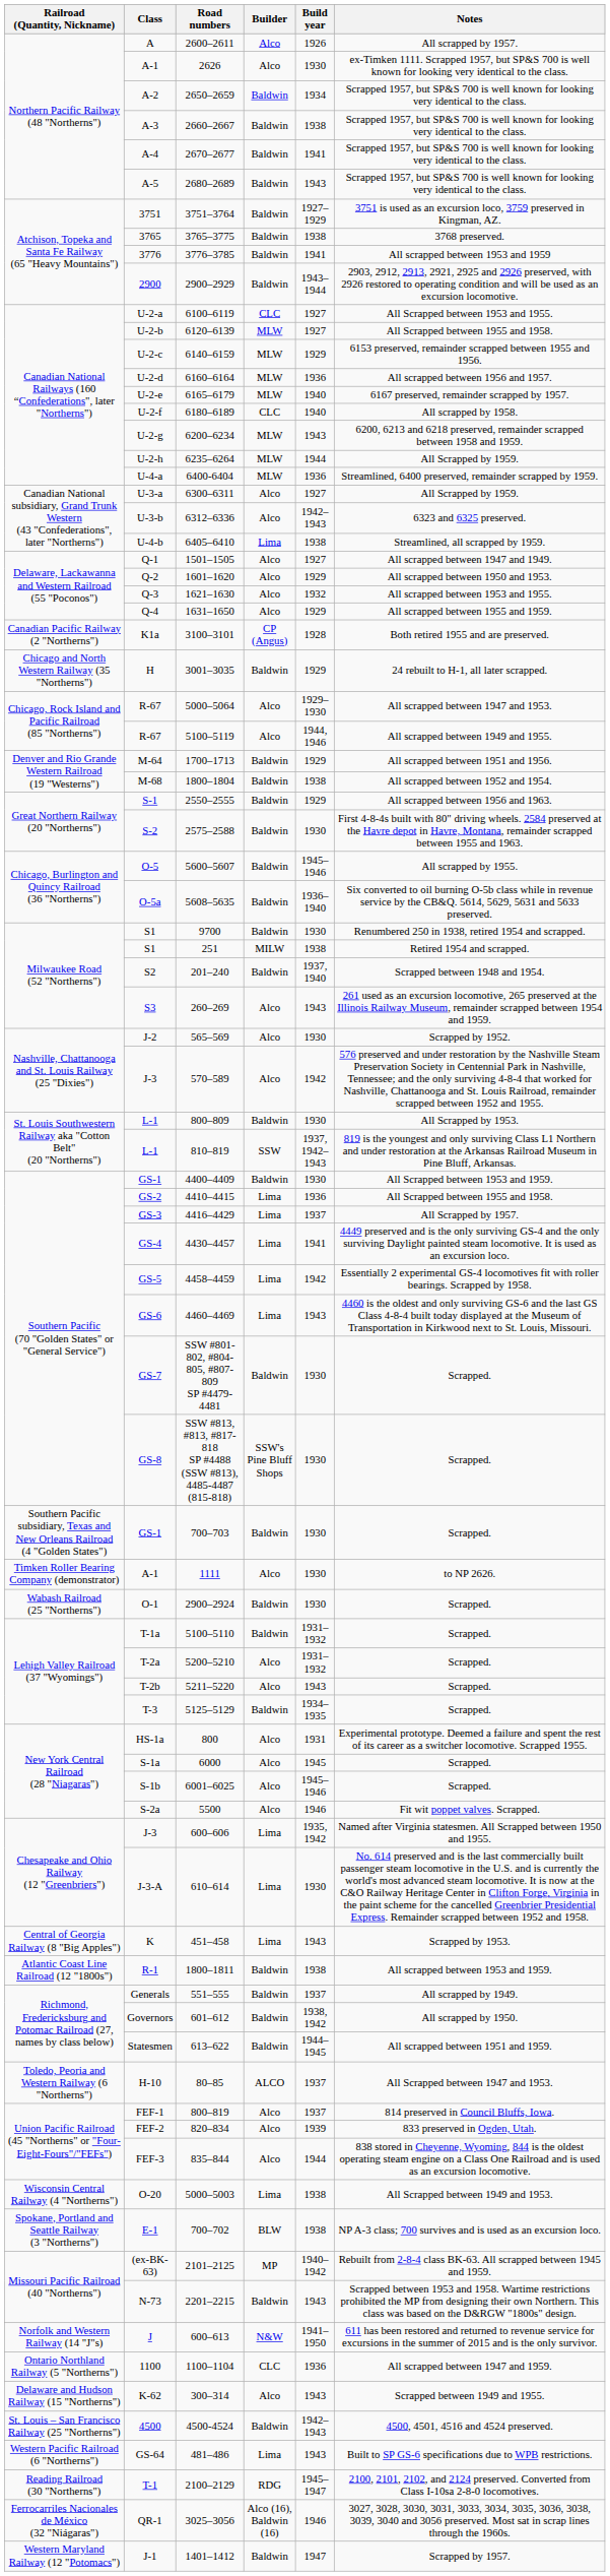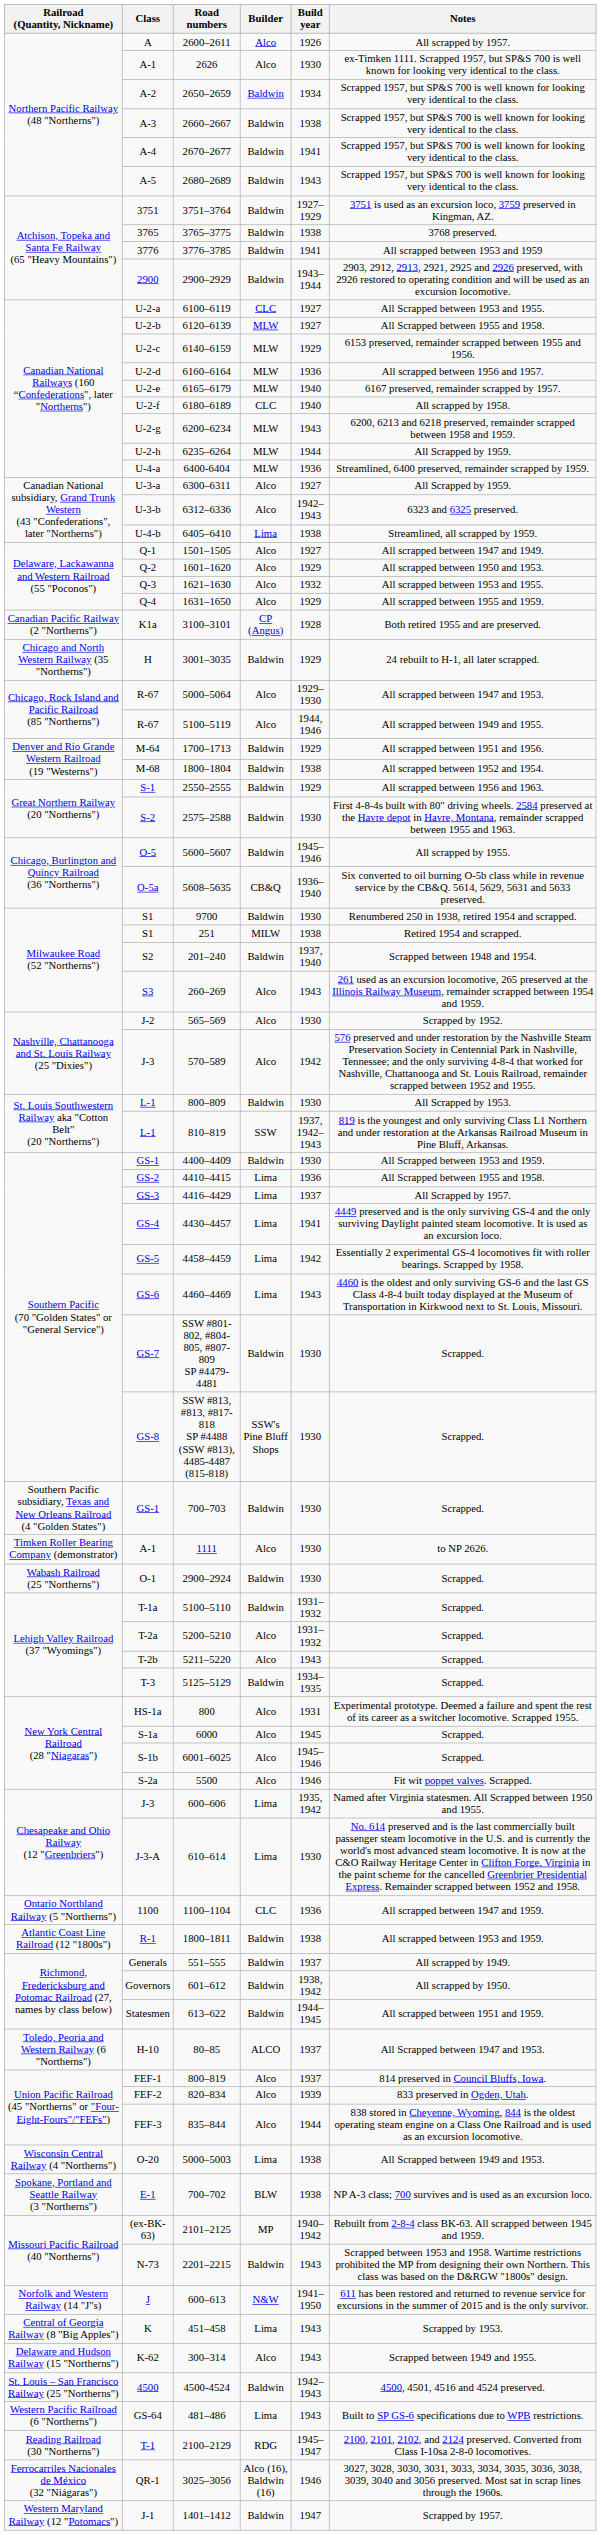5608–5635 | Builder: Baldwin -> CB&Q
rows swapped: 1100–1104 <-> 451–458
